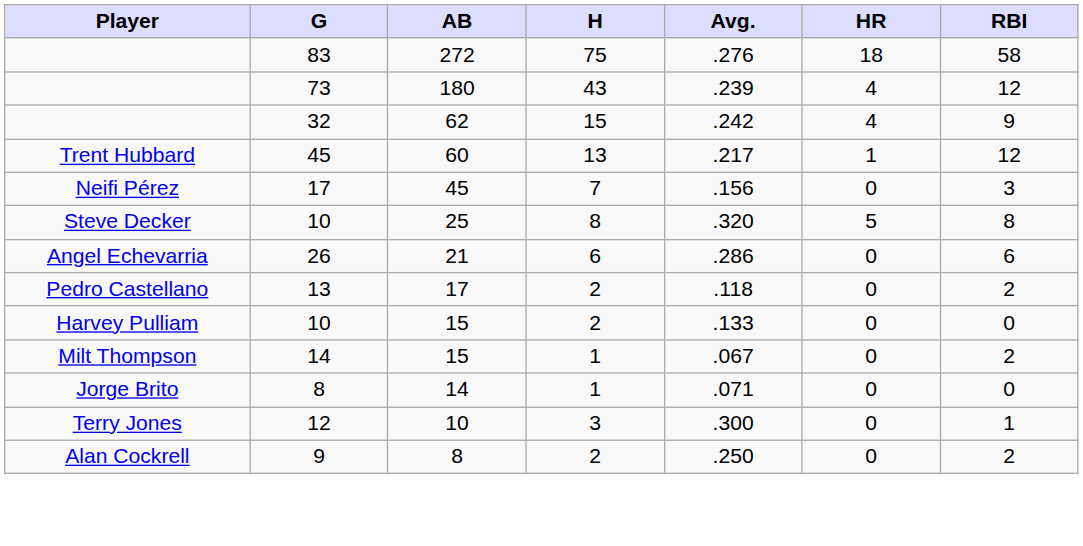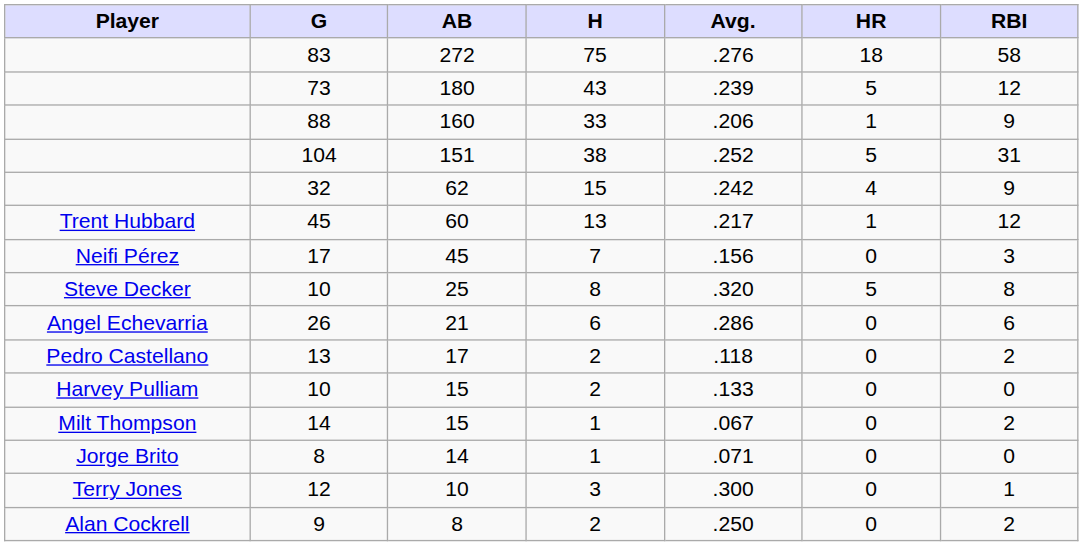73 | HR: 4 -> 5
+ row: 88 | 160 | 33 | .206 | 1 | 9
+ row: 104 | 151 | 38 | .252 | 5 | 31
